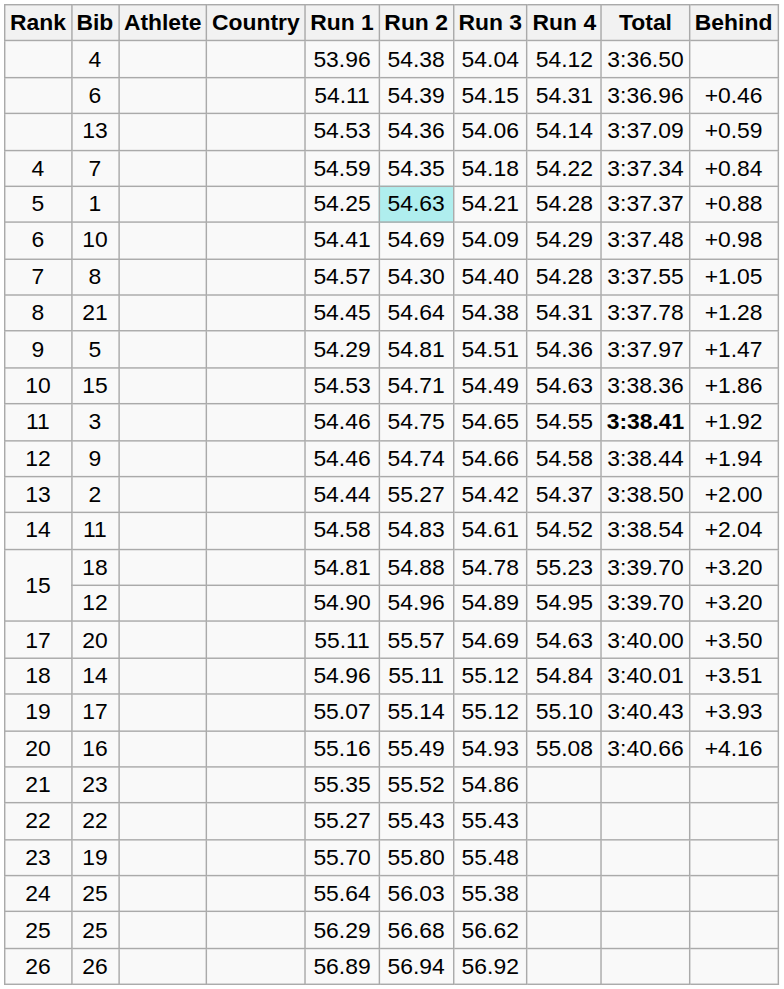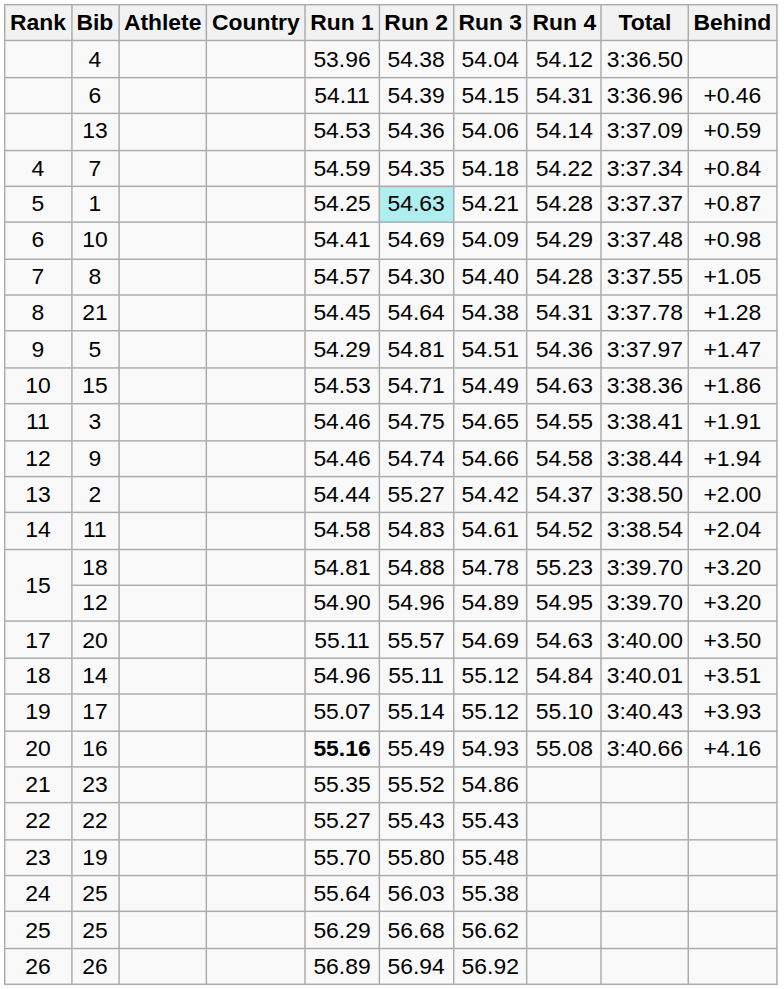1 | Behind: +0.88 -> +0.87
3 | Total: bold -> normal
3 | Behind: +1.92 -> +1.91
16 | Run 1: normal -> bold
